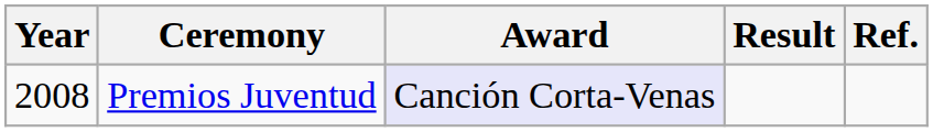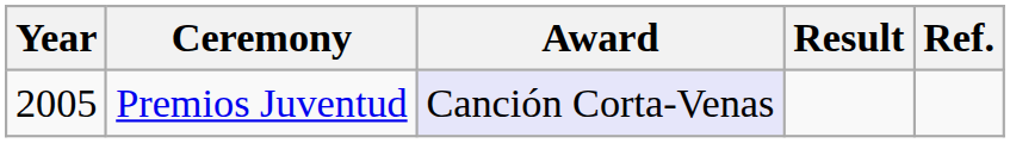Premios Juventud | Year: 2008 -> 2005
